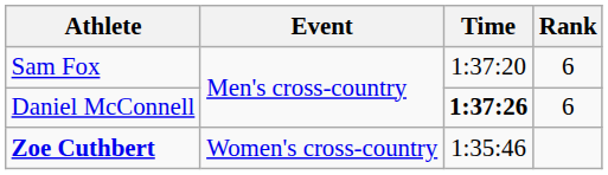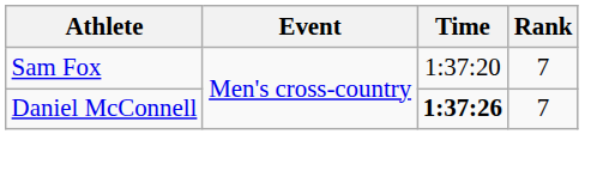Sam Fox | Rank: 6 -> 7
Daniel McConnell | Rank: 6 -> 7
- row: Zoe Cuthbert | Women's cross-country | 1:35:46
